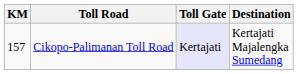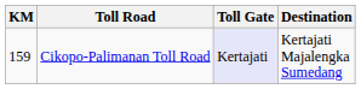Cikopo-Palimanan Toll Road | KM: 157 -> 159
